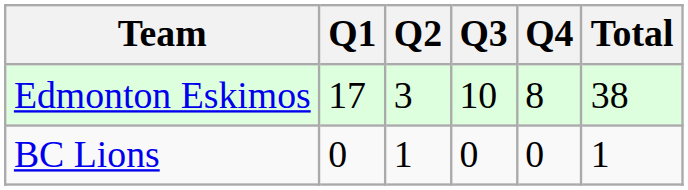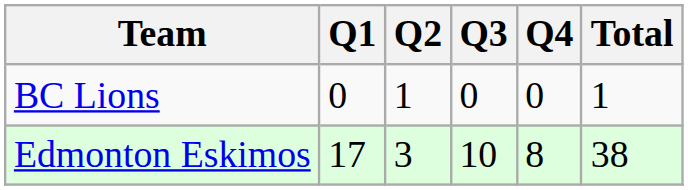rows swapped: BC Lions <-> Edmonton Eskimos
